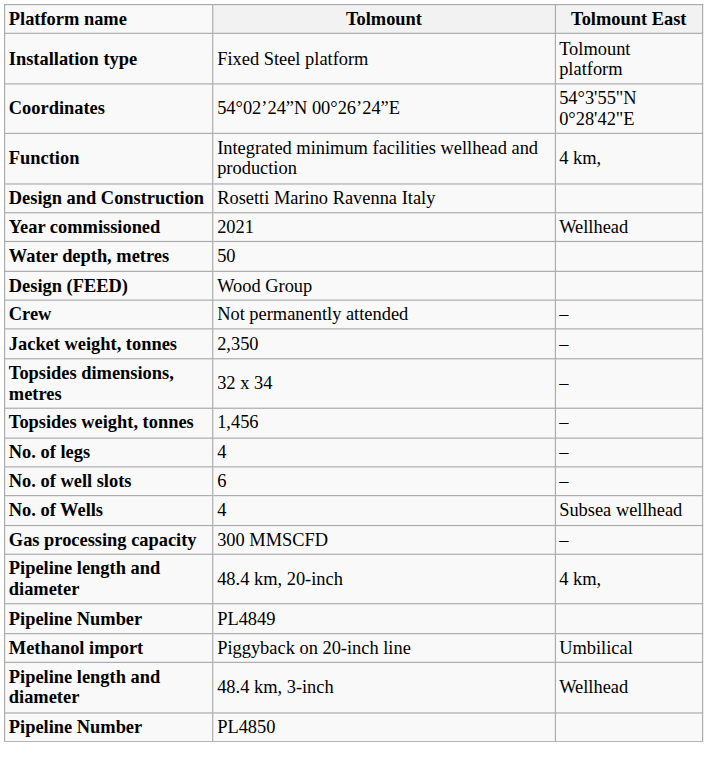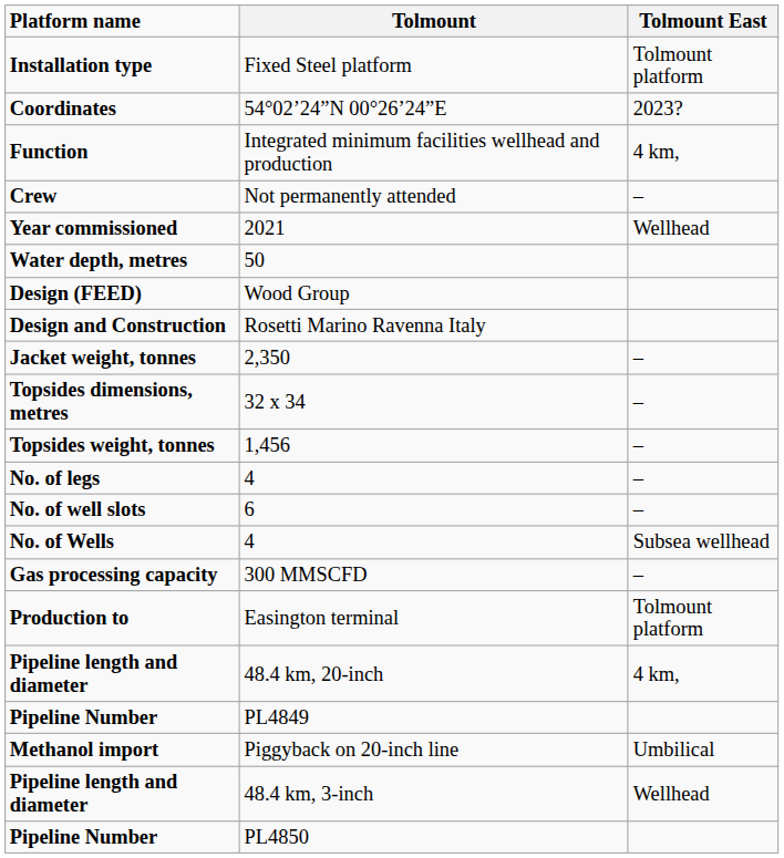54°02’24”N 00°26’24”E | Tolmount East: 54°3'55"N 0°28'42"E -> 2023?
rows swapped: Not permanently attended <-> Rosetti Marino Ravenna Italy
+ row: Production to | Easington terminal | Tolmount platform
